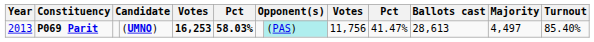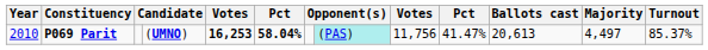P069 Parit | Year: 2013 -> 2010
P069 Parit | column 6: 58.03% -> 58.04%
P069 Parit | Ballots cast: 28,613 -> 20,613
P069 Parit | Turnout: 85.40% -> 85.37%
